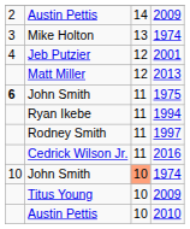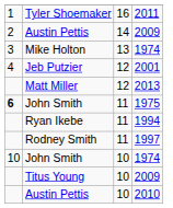+ row: 1 | Tyler Shoemaker | 16 | 2011
- row: Cedrick Wilson Jr. | 11 | 2016
John Smith / 1974 | column 3: lightsalmon background -> no background
